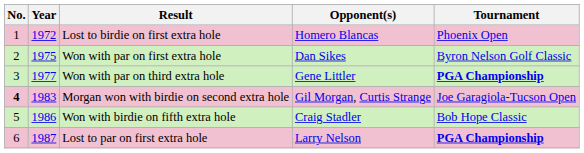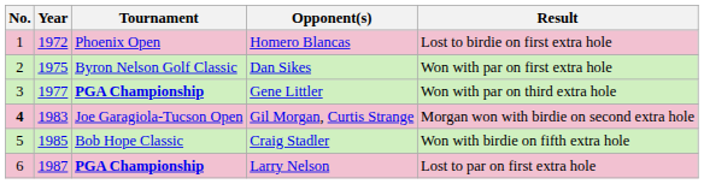columns swapped: Tournament <-> Result
Craig Stadler | Year: 1986 -> 1985
